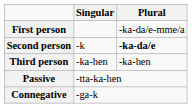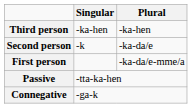rows swapped: First person <-> Third person
Second person | Plural: bold -> normal
